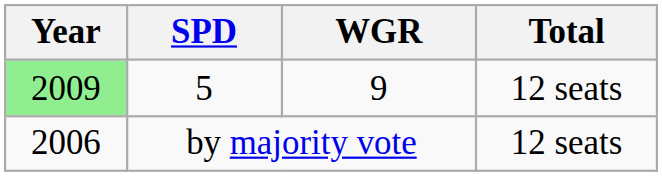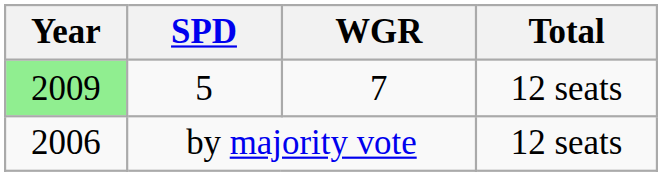5 | WGR: 9 -> 7
